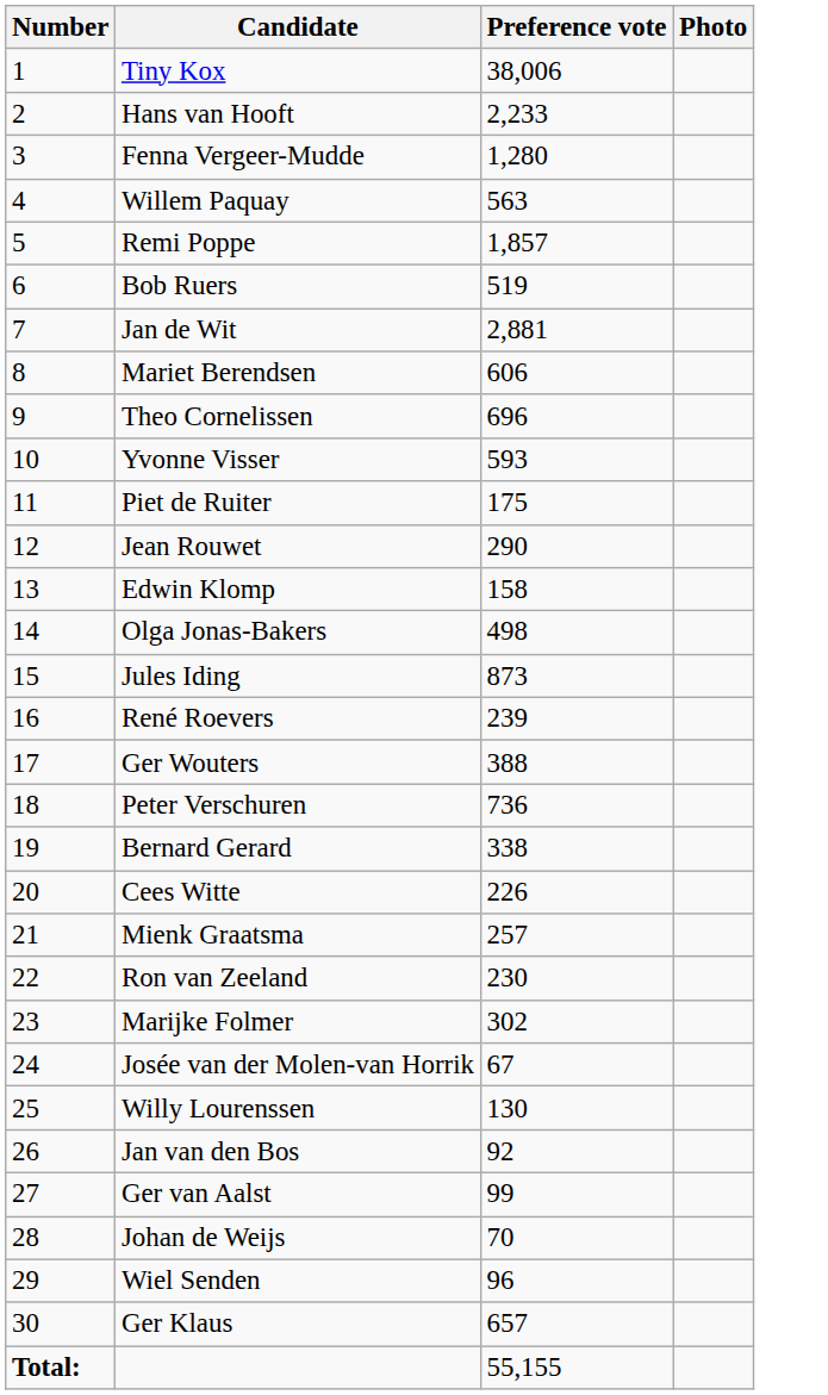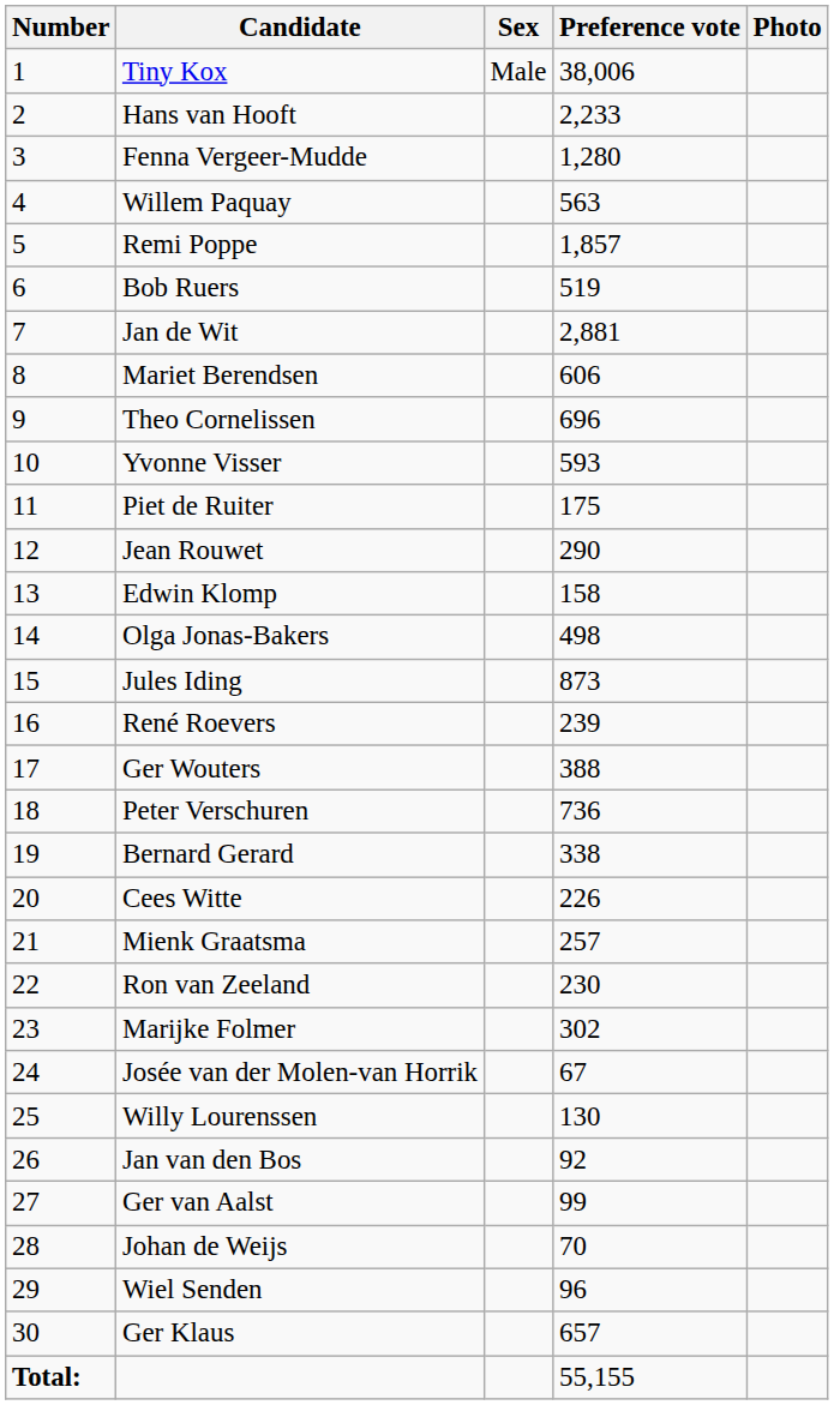+ column: Sex | Male
